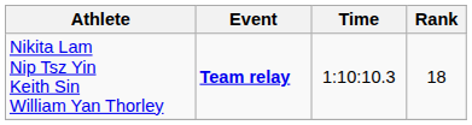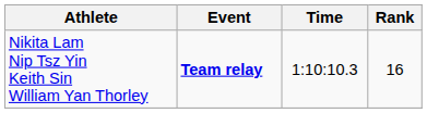Nikita Lam Nip Tsz Yin Keith Sin William Yan Thorley | Rank: 18 -> 16
